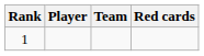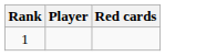- column: Team
